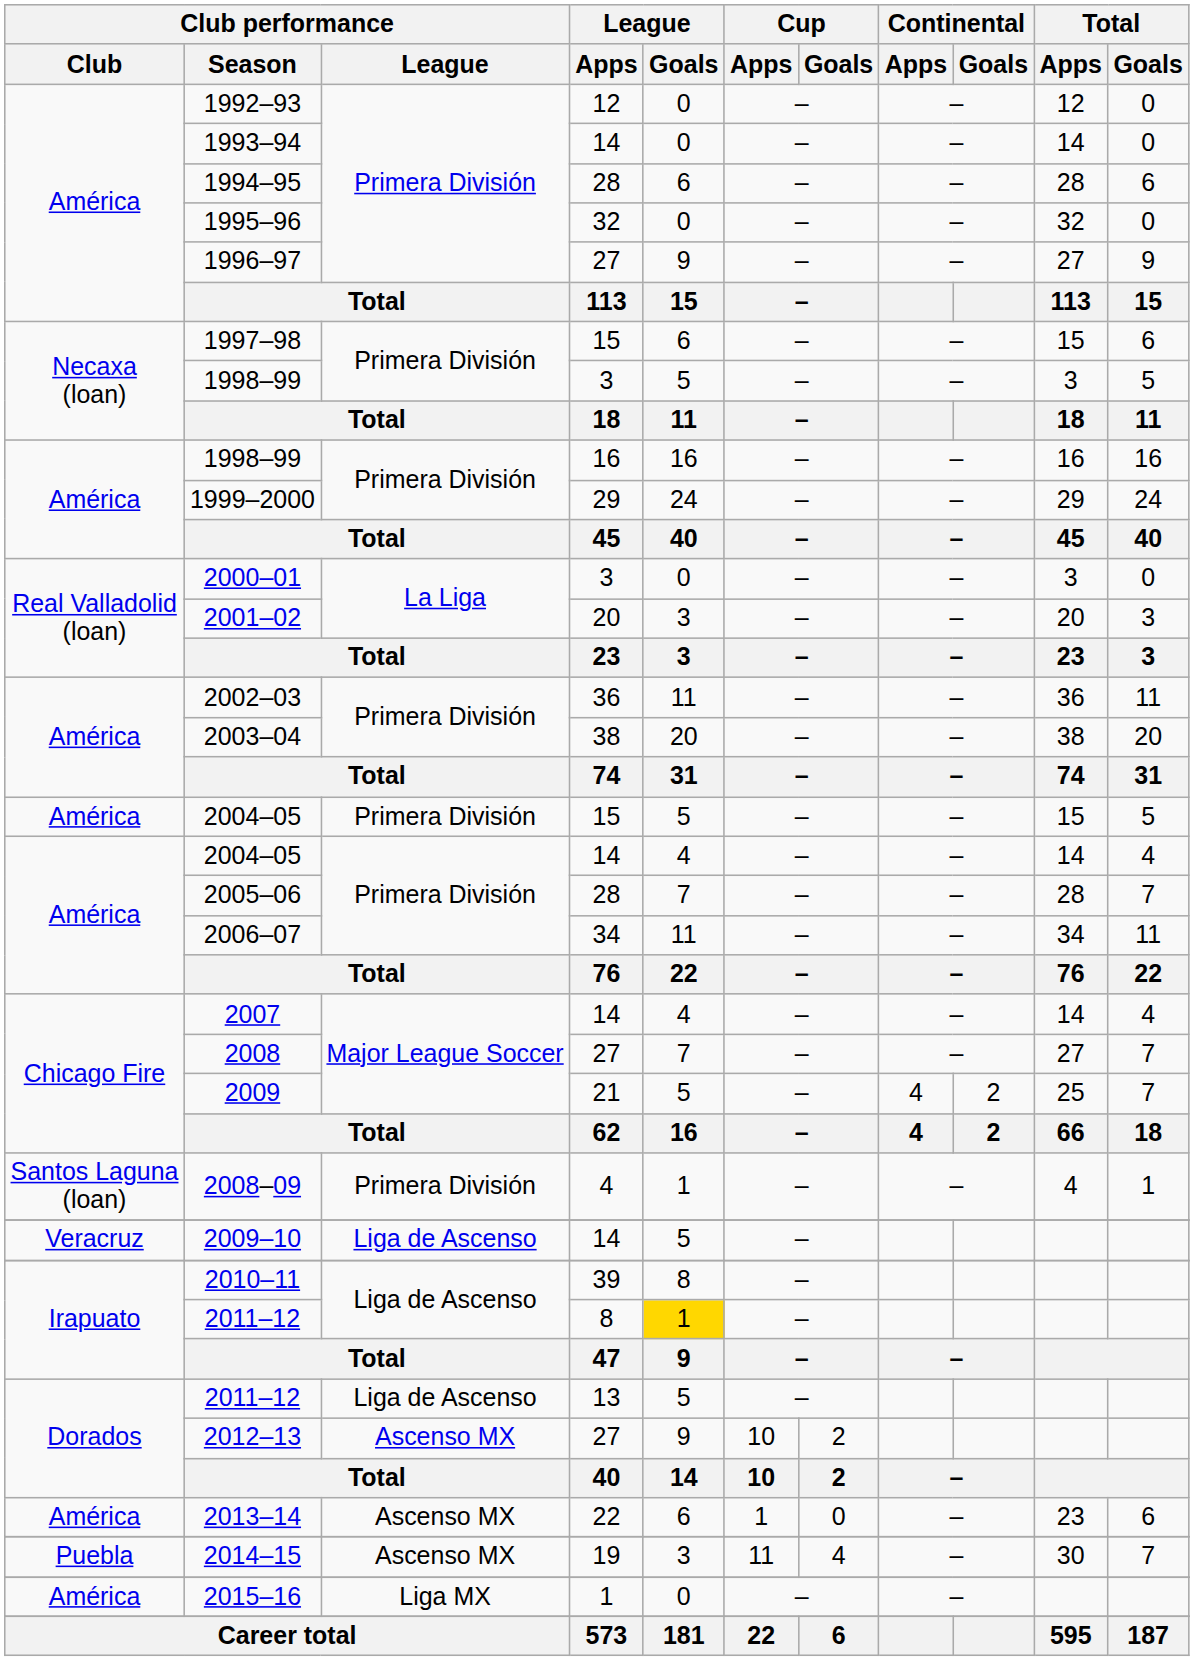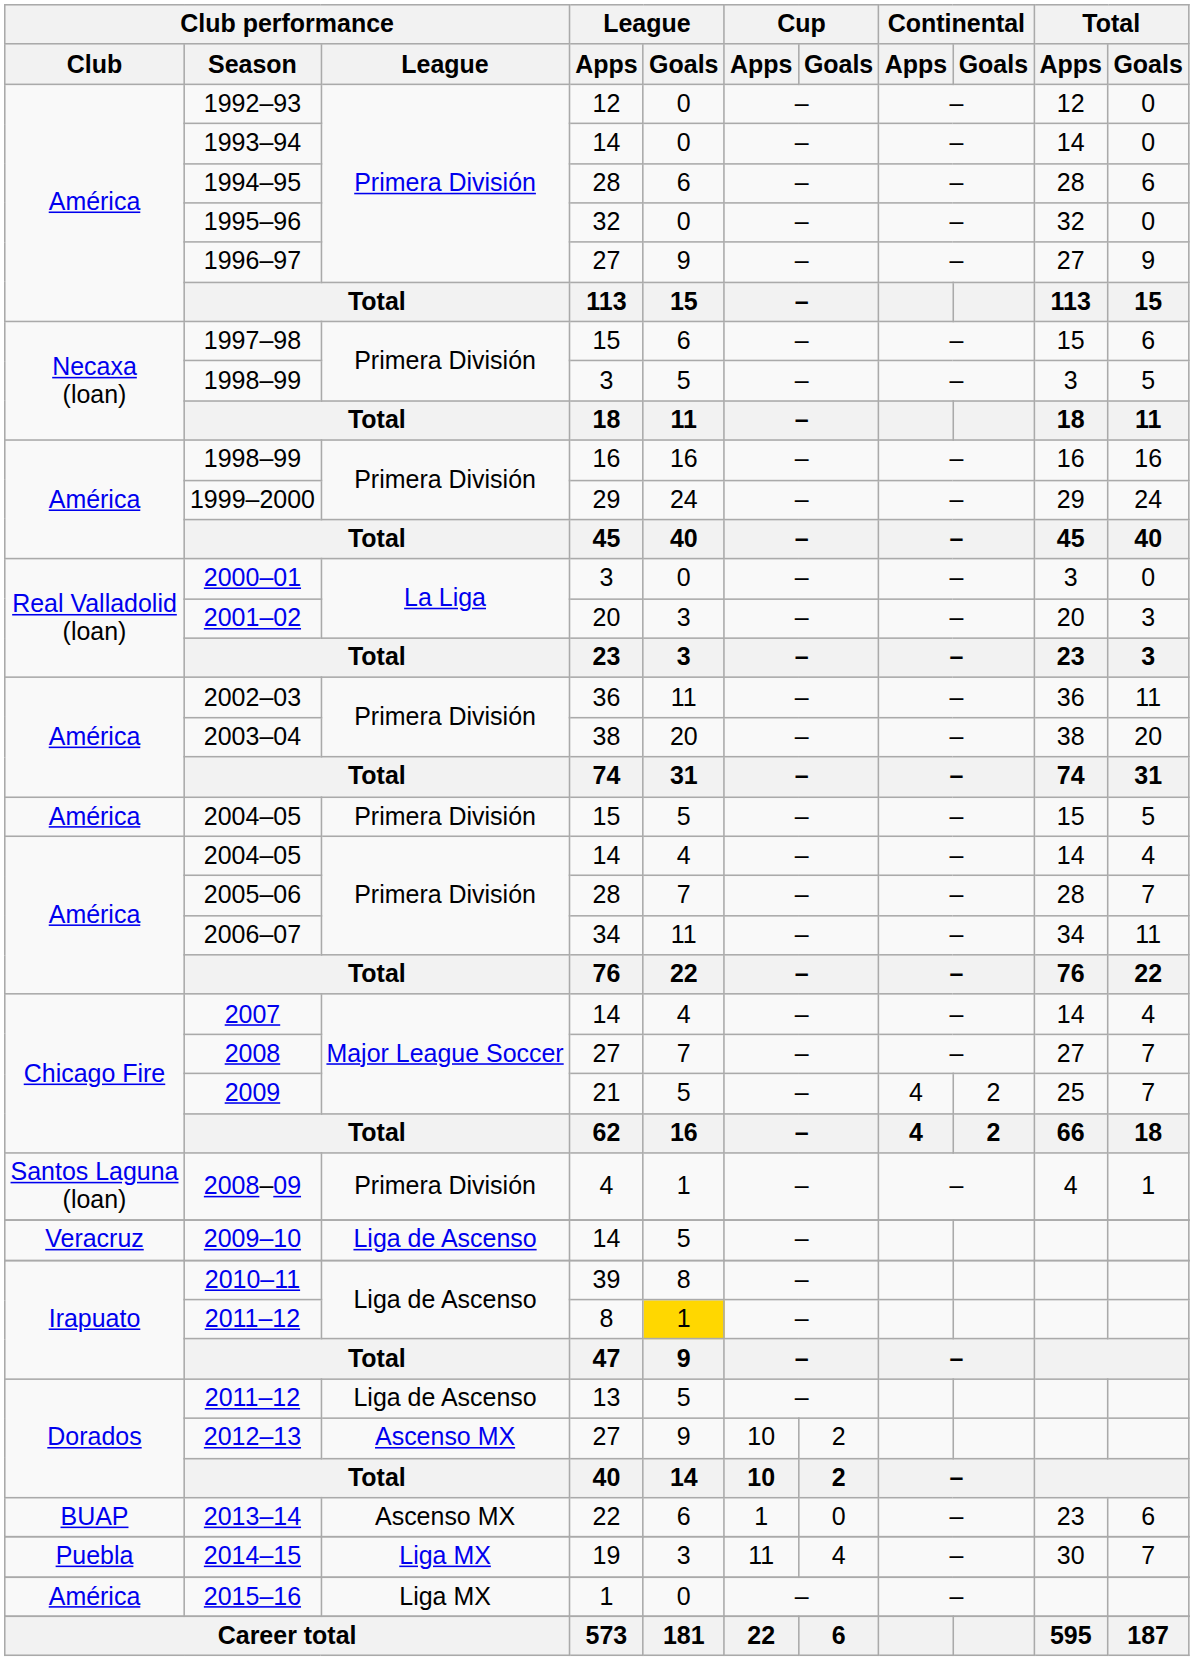2013–14 | Club performance / Club: América -> BUAP
2014–15 | Club performance / League: Ascenso MX -> Liga MX
